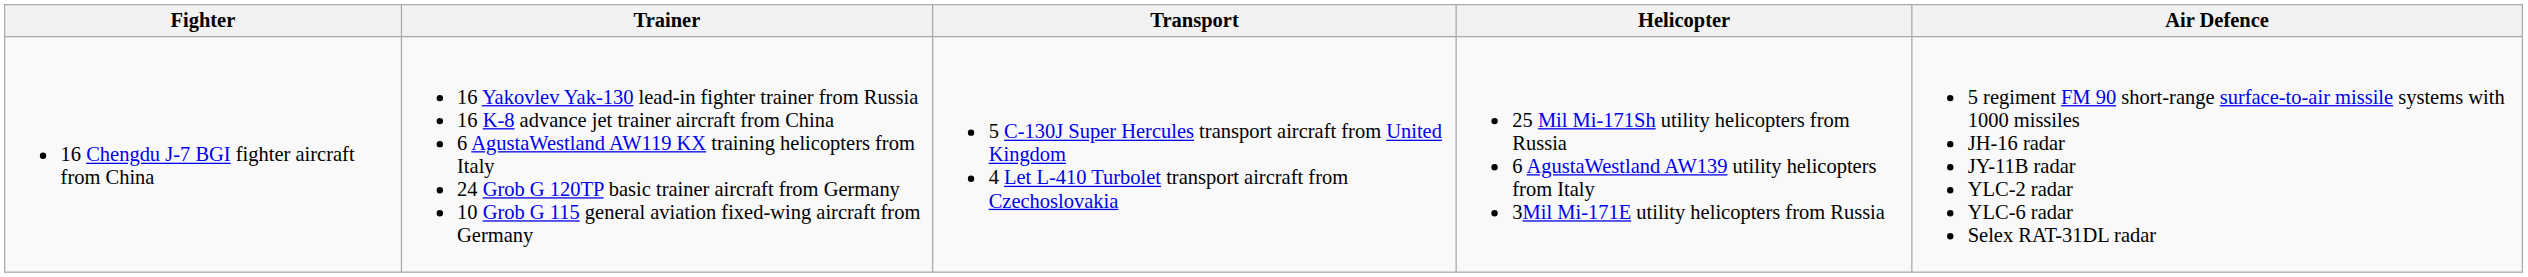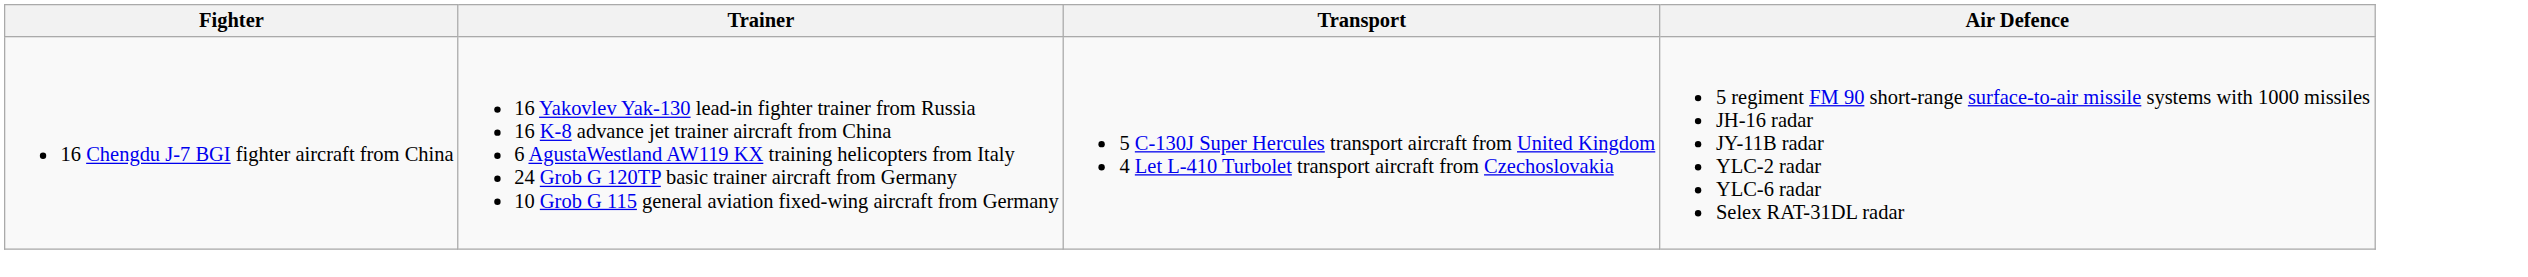- column: Helicopter | 25 Mil Mi-171Sh utility helicopters from Russia 6 AgustaWestland AW139 utility helicopters from Italy 3Mil Mi-171E utility helicopters from Russia
